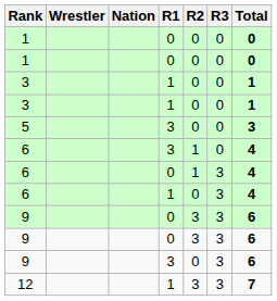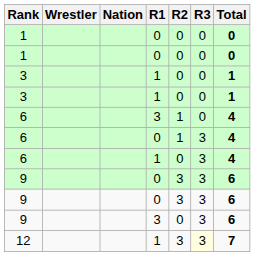- row: 5 | 3 | 0 | 0 | 3
12 | R3: no background -> lightyellow background
